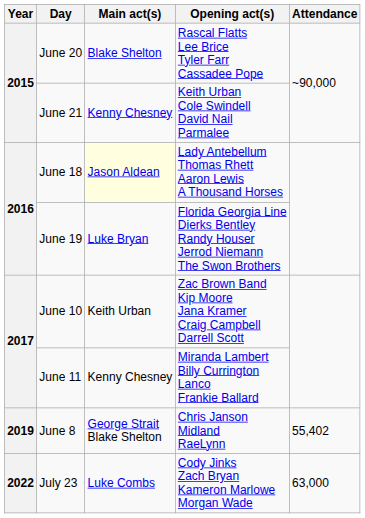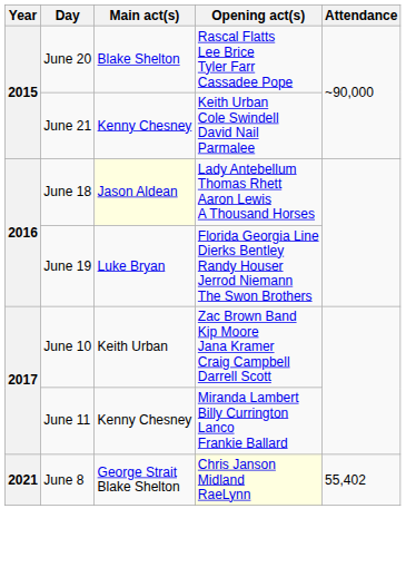June 8 | Year: 2019 -> 2021
June 8 | Opening act(s): no background -> lightyellow background
- row: 2022 | July 23 | Luke Combs | Cody Jinks Zach Bryan Kameron Marlowe Morgan Wade | 63,000
